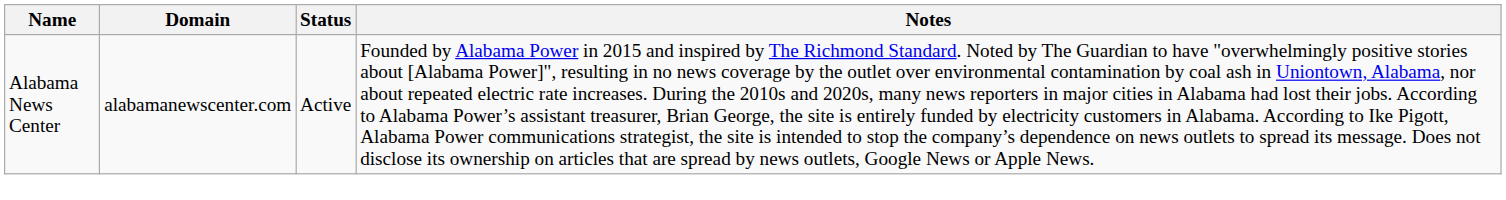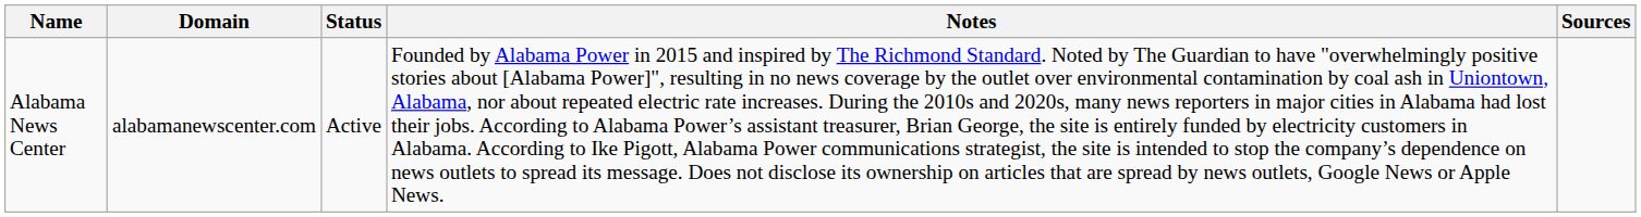+ column: Sources
